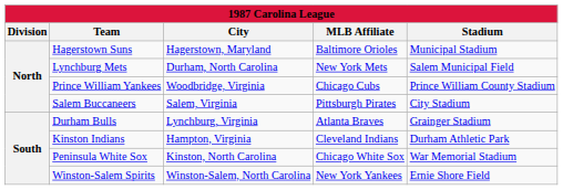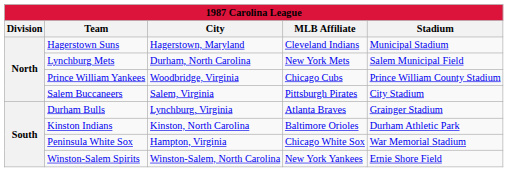Hagerstown Suns | MLB Affiliate: Baltimore Orioles -> Cleveland Indians
Kinston Indians | City: Hampton, Virginia -> Kinston, North Carolina
Kinston Indians | MLB Affiliate: Cleveland Indians -> Baltimore Orioles
Peninsula White Sox | City: Kinston, North Carolina -> Hampton, Virginia
